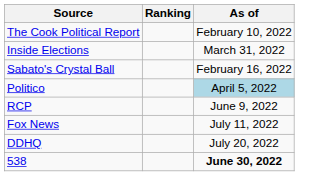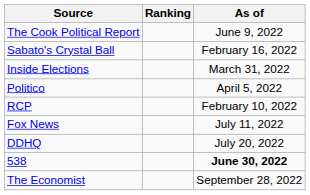The Cook Political Report | As of: February 10, 2022 -> June 9, 2022
rows swapped: Inside Elections <-> Sabato's Crystal Ball
Politico | As of: lightblue background -> no background
RCP | As of: June 9, 2022 -> February 10, 2022
+ row: The Economist | September 28, 2022
